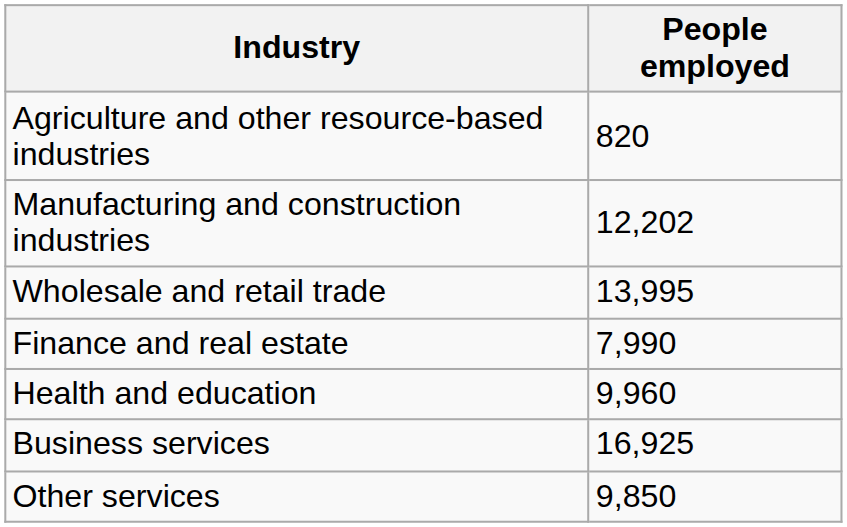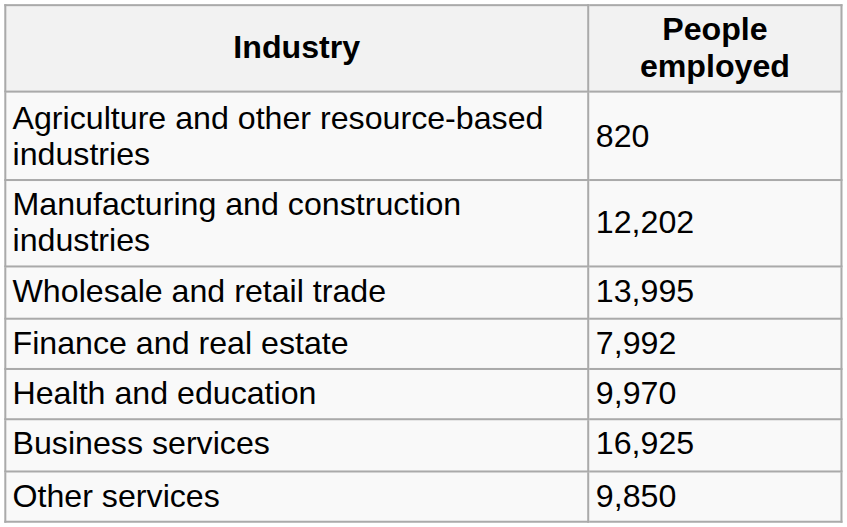Finance and real estate | People employed: 7,990 -> 7,992
Health and education | People employed: 9,960 -> 9,970
